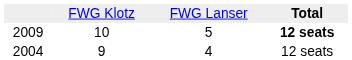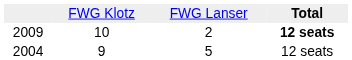2009 | column 3: 5 -> 2
2004 | column 3: 4 -> 5
